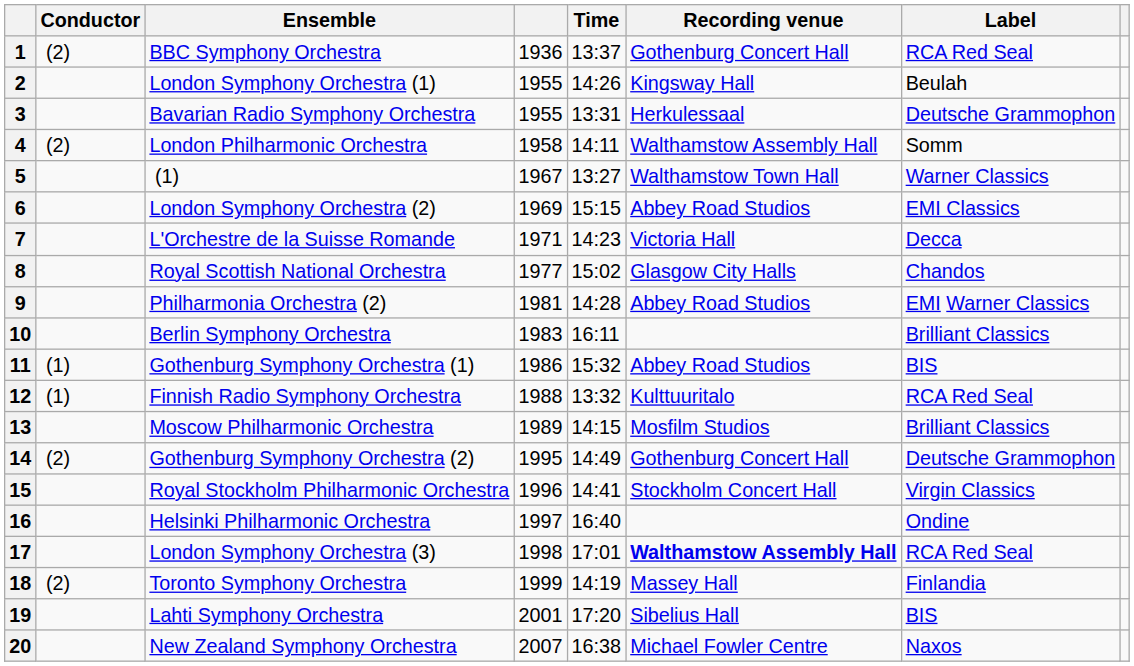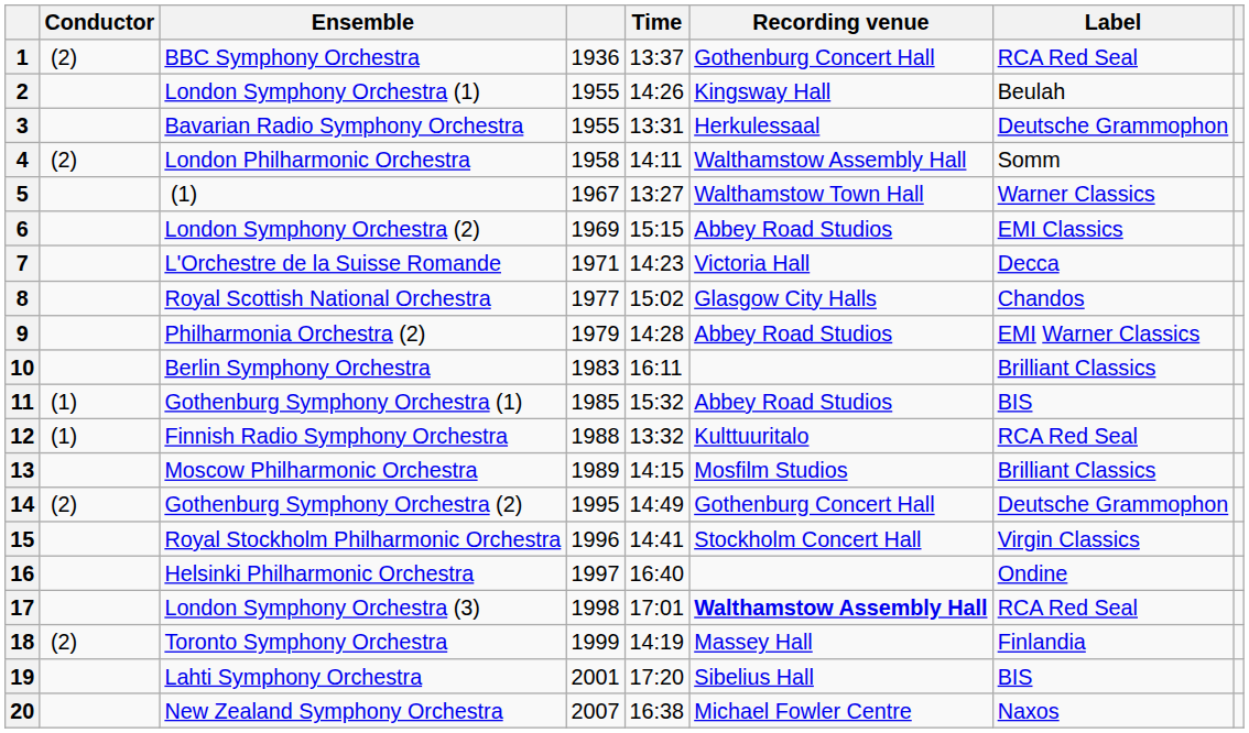9 | column 4: 1981 -> 1979
11 | column 4: 1986 -> 1985
